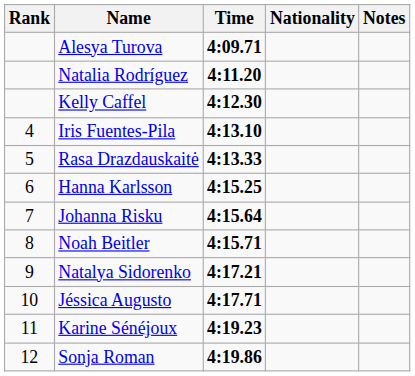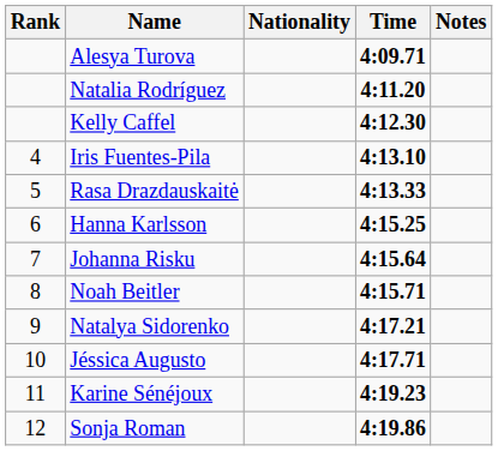columns swapped: Nationality <-> Time
